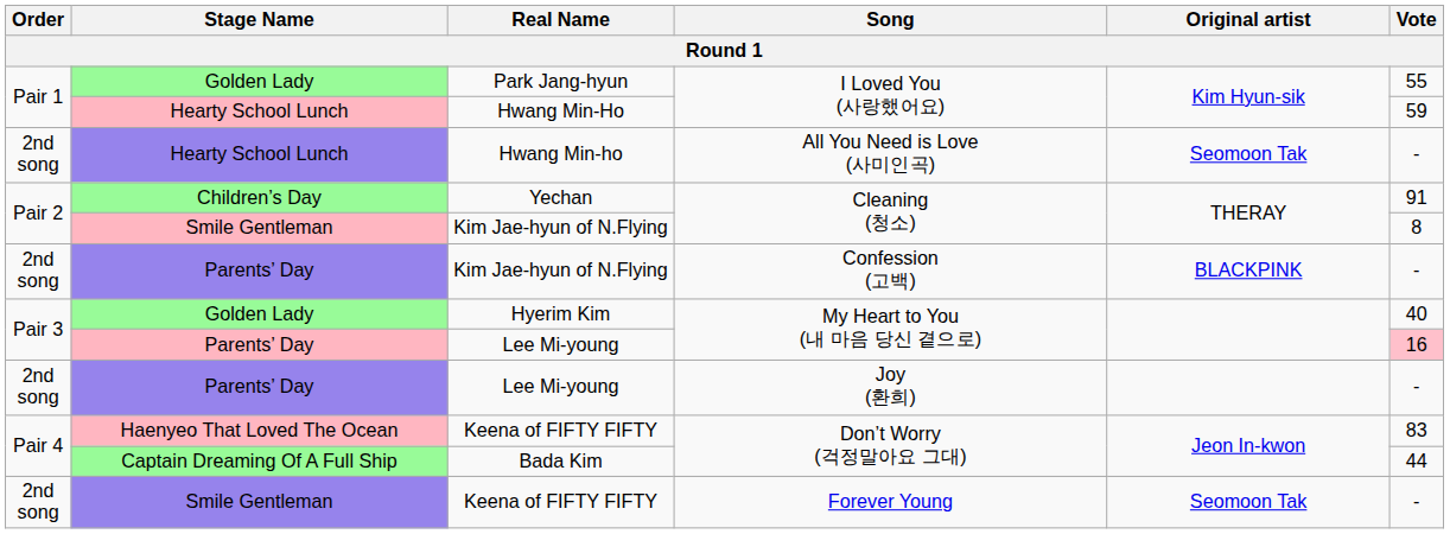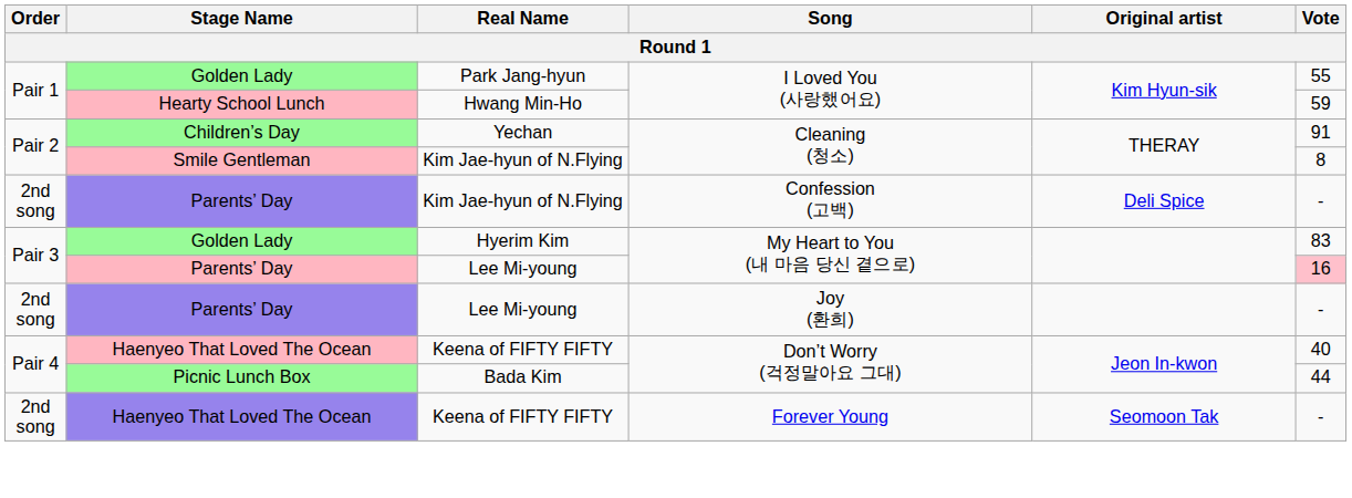- row: 2nd song | Hearty School Lunch | Hwang Min-ho | All You Need is Love (사미인곡) | Seomoon Tak | -
Kim Jae-hyun of N.Flying / Confession (고백) | Original artist: BLACKPINK -> Deli Spice
Hyerim Kim | Vote: 40 -> 83
Keena of FIFTY FIFTY / Don’t Worry (걱정말아요 그대) | Vote: 83 -> 40
Bada Kim | Stage Name: Captain Dreaming Of A Full Ship -> Picnic Lunch Box
Keena of FIFTY FIFTY / Forever Young | Stage Name: Smile Gentleman -> Haenyeo That Loved The Ocean
